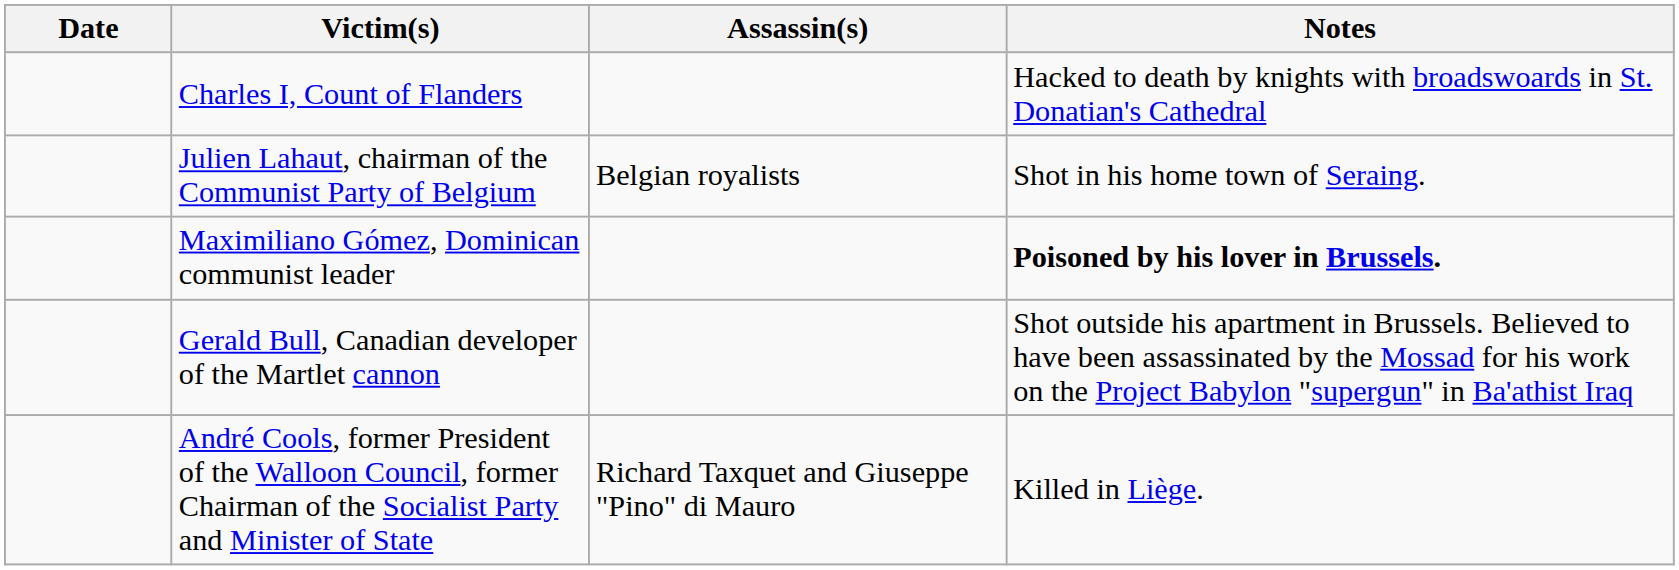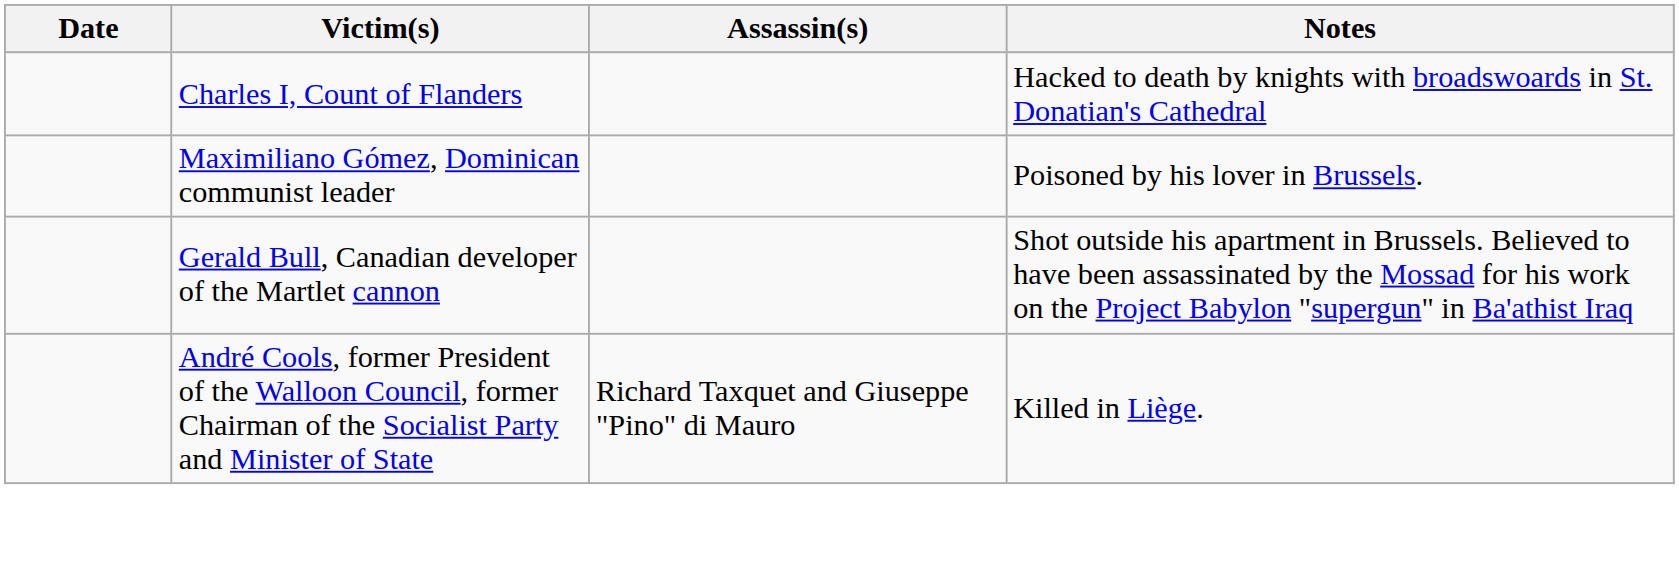- row: Julien Lahaut, chairman of the Communist Party of Belgium | Belgian royalists | Shot in his home town of Seraing.
Maximiliano Gómez, Dominican communist leader | Notes: bold -> normal
